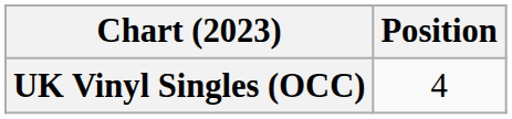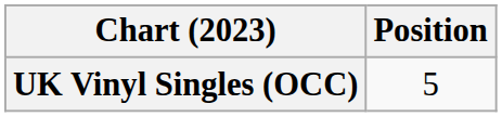UK Vinyl Singles (OCC) | Position: 4 -> 5
